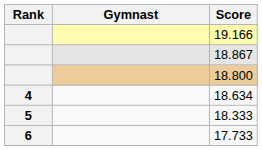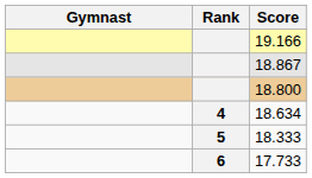columns swapped: Rank <-> Gymnast
